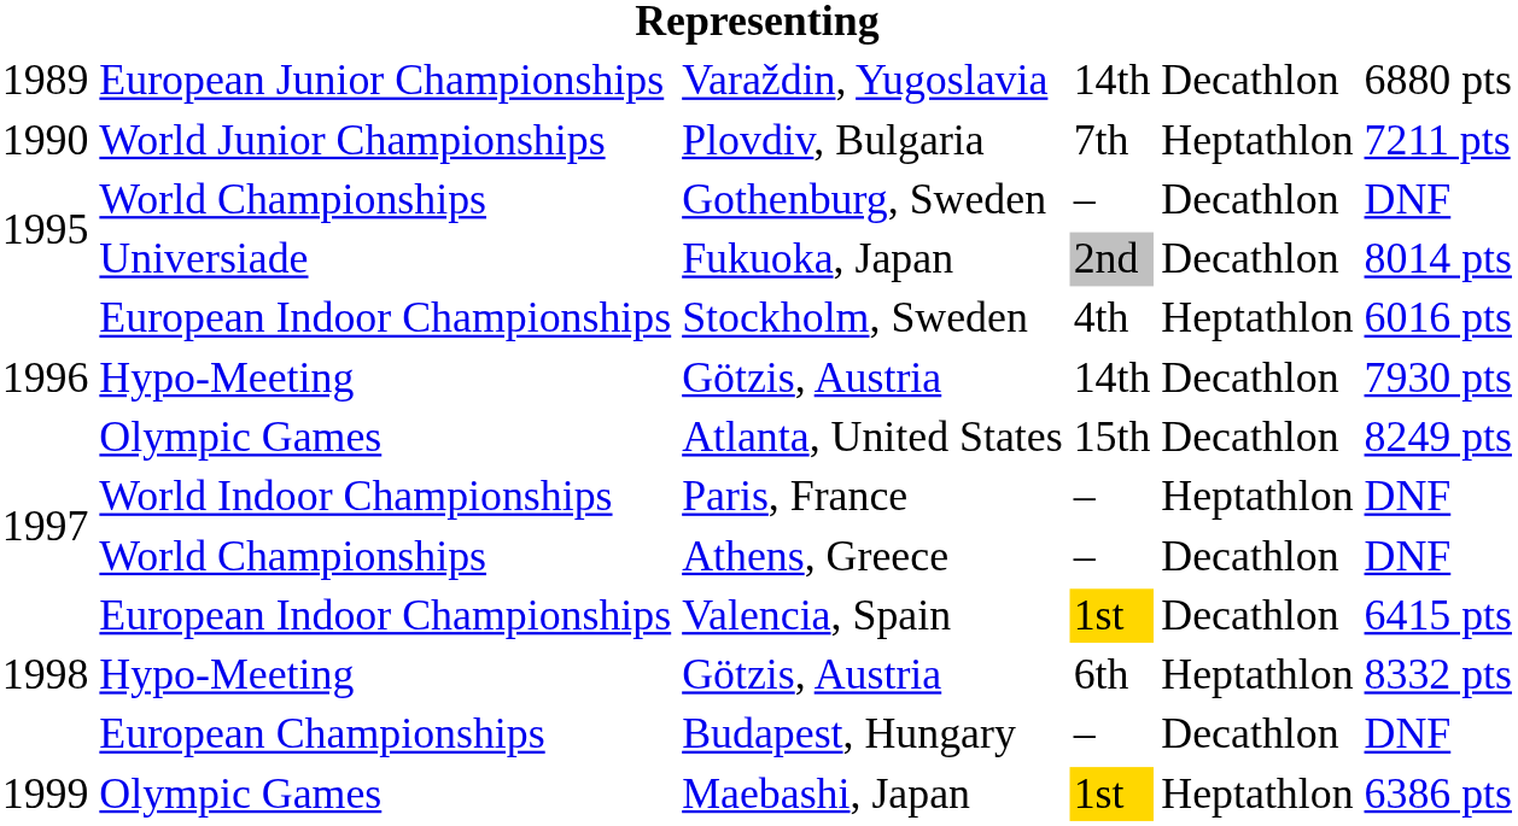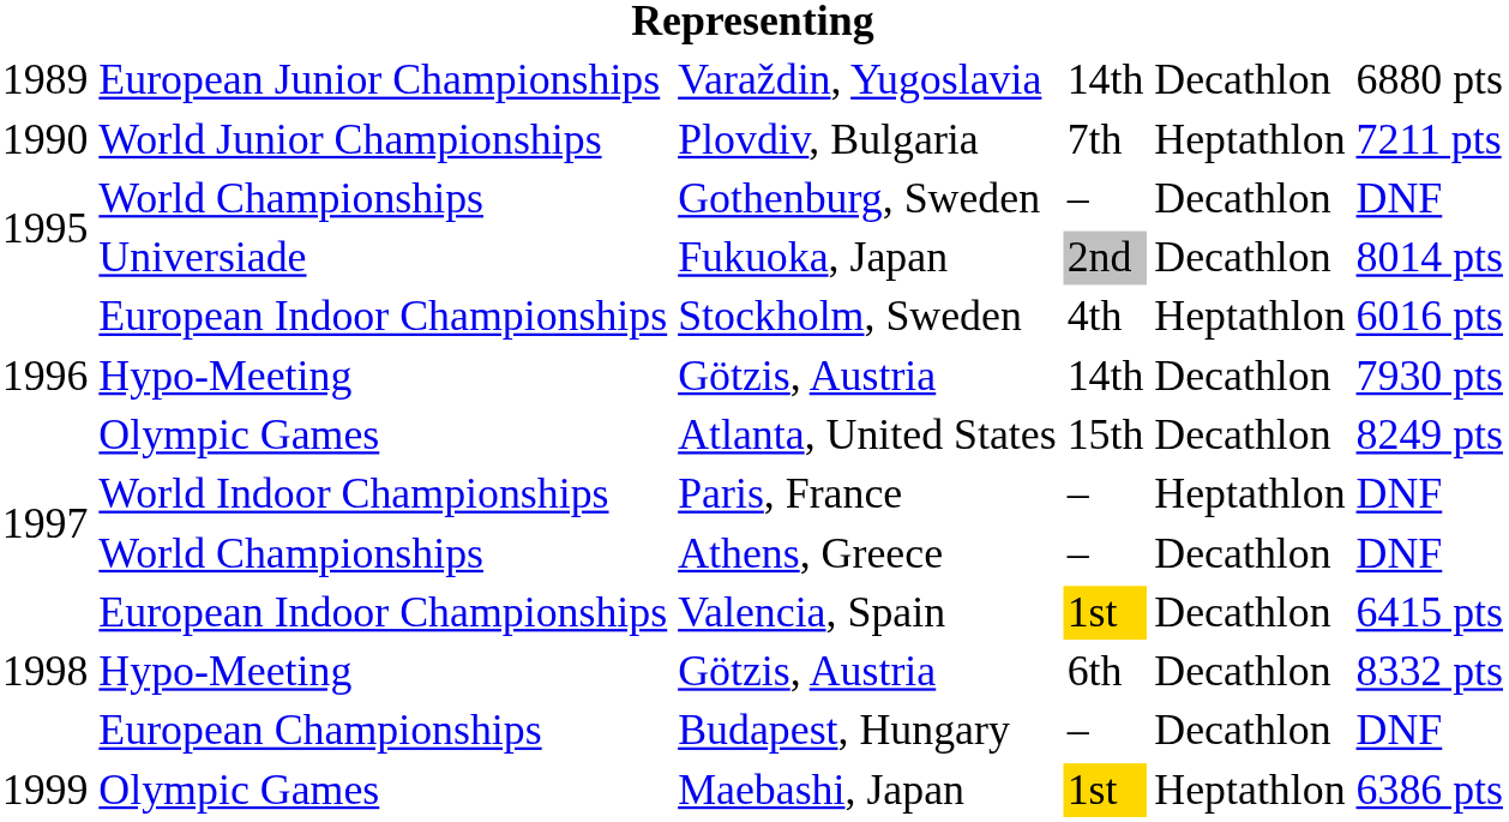Götzis, Austria / 6th | column 5: Heptathlon -> Decathlon
